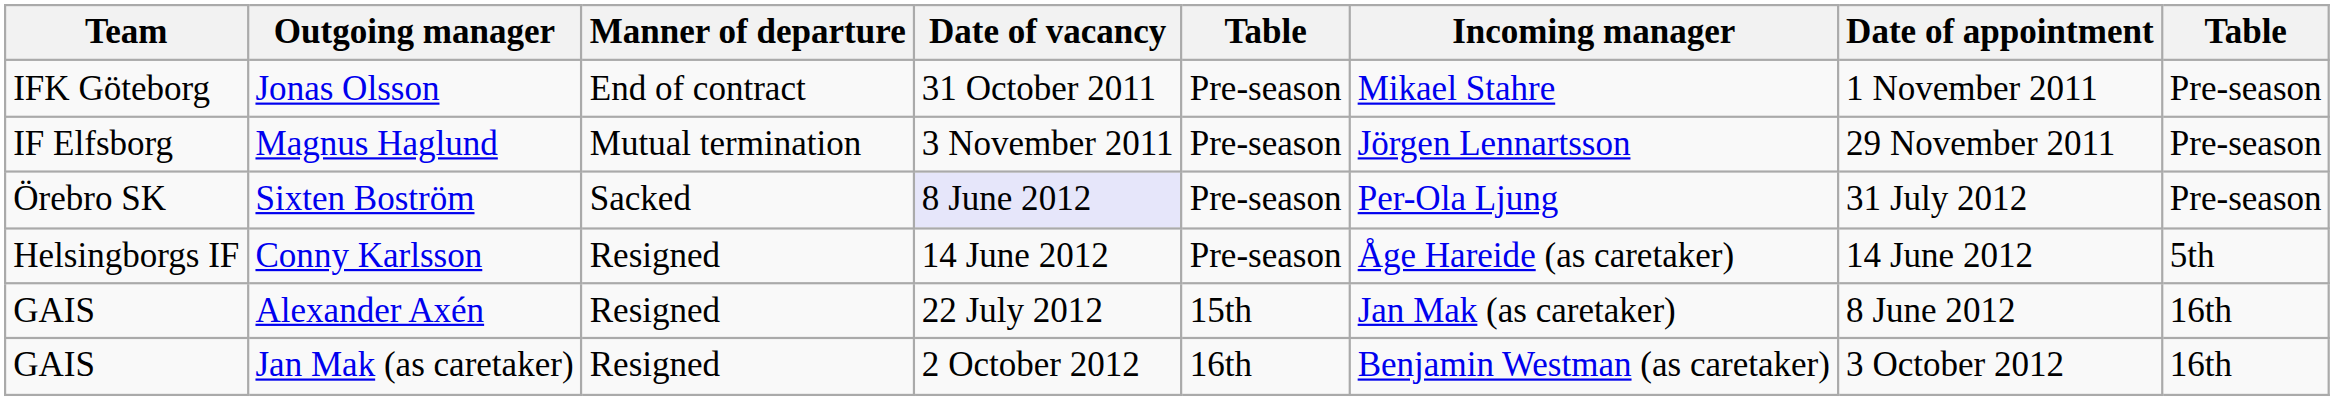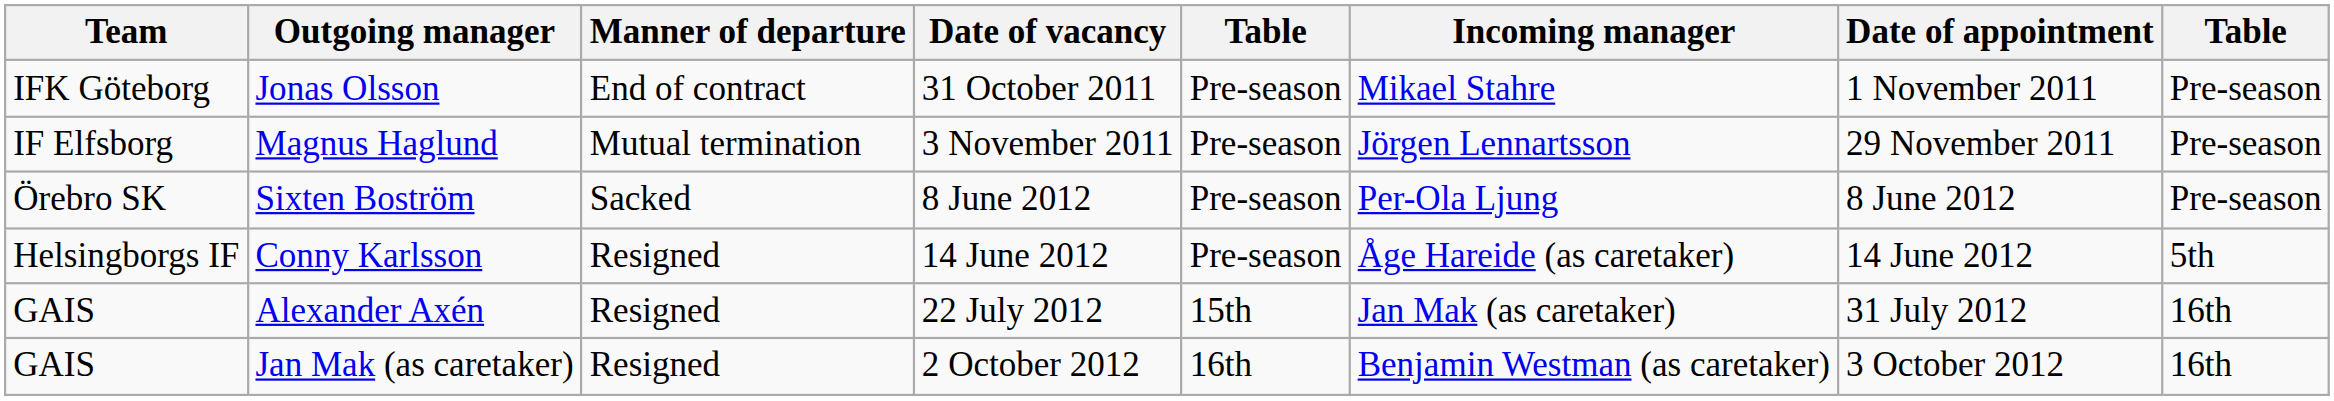Sixten Boström | Date of vacancy: lavender background -> no background
Sixten Boström | Date of appointment: 31 July 2012 -> 8 June 2012
Alexander Axén | Date of appointment: 8 June 2012 -> 31 July 2012
